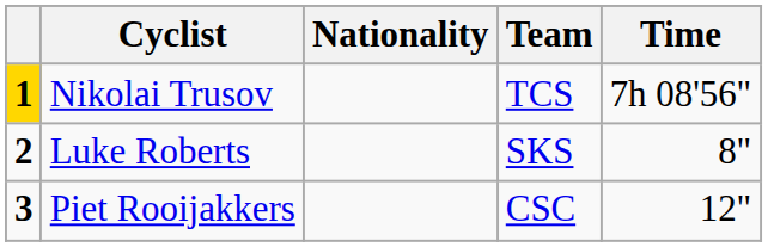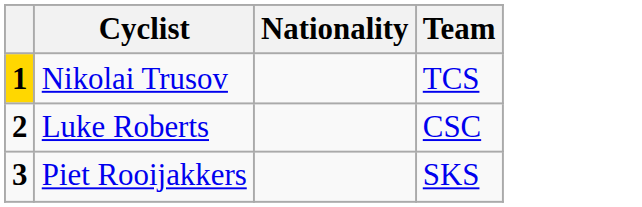- column: Time | 7h 08'56" | 8" | 12"
Luke Roberts | Team: SKS -> CSC
Piet Rooijakkers | Team: CSC -> SKS
